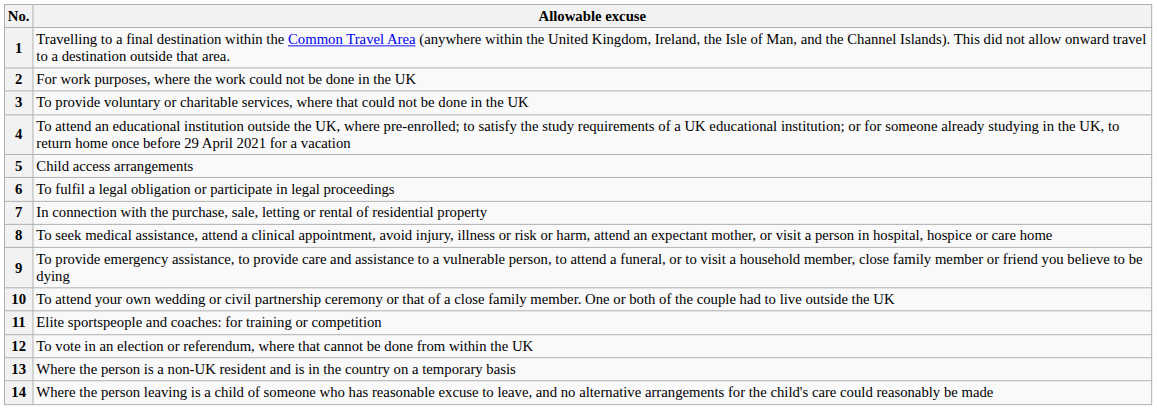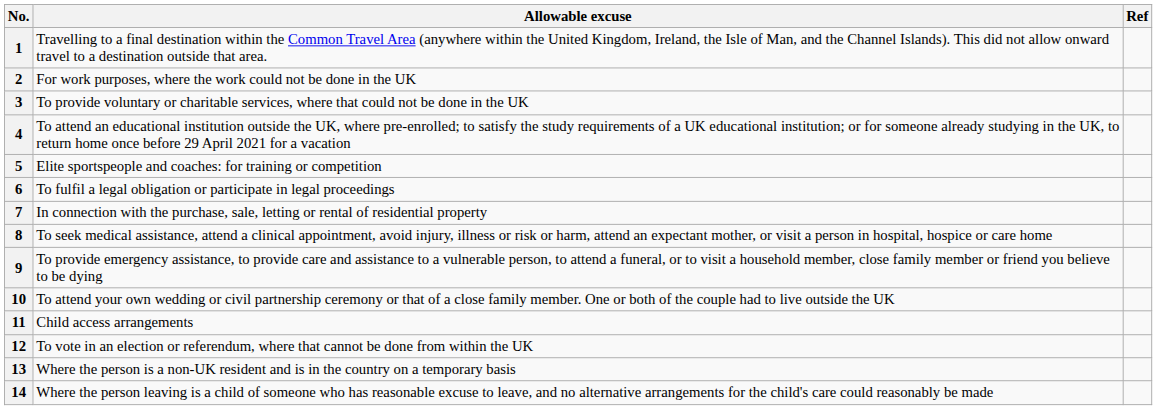+ column: Ref
5 | Allowable excuse: Child access arrangements -> Elite sportspeople and coaches: for training or competition
11 | Allowable excuse: Elite sportspeople and coaches: for training or competition -> Child access arrangements
